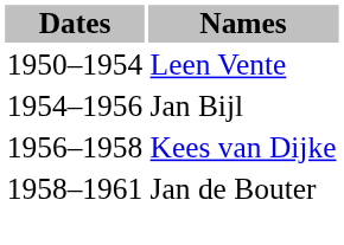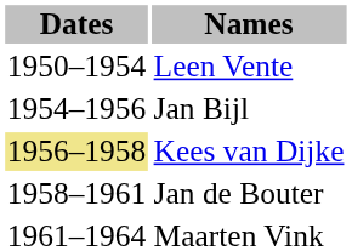Kees van Dijke | Dates: no background -> khaki background
+ row: 1961–1964 | Maarten Vink
